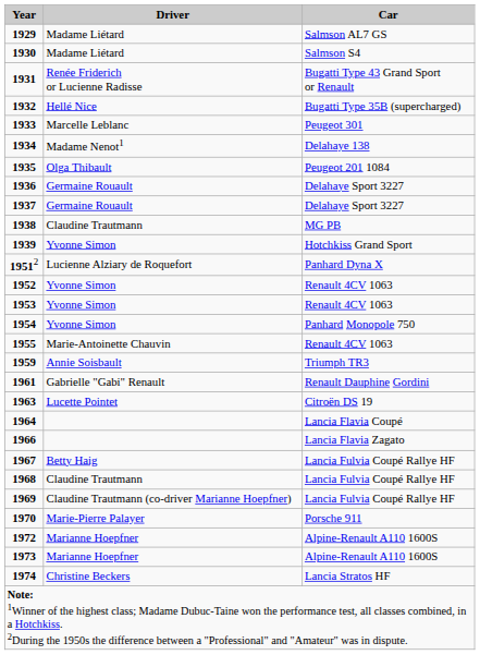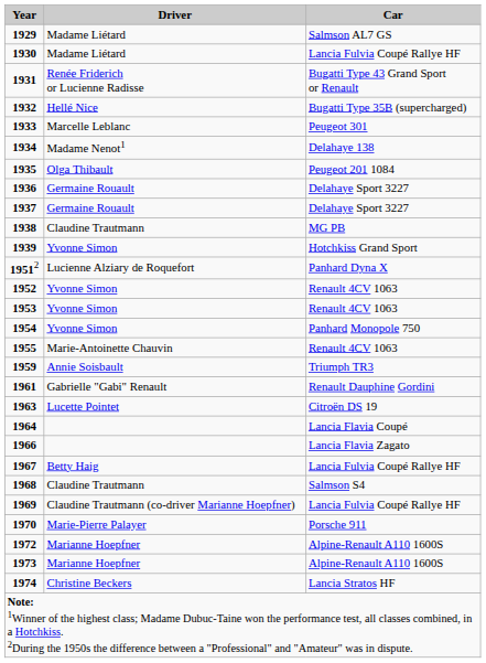1930 | Car: Salmson S4 -> Lancia Fulvia Coupé Rallye HF
1968 | Car: Lancia Fulvia Coupé Rallye HF -> Salmson S4
